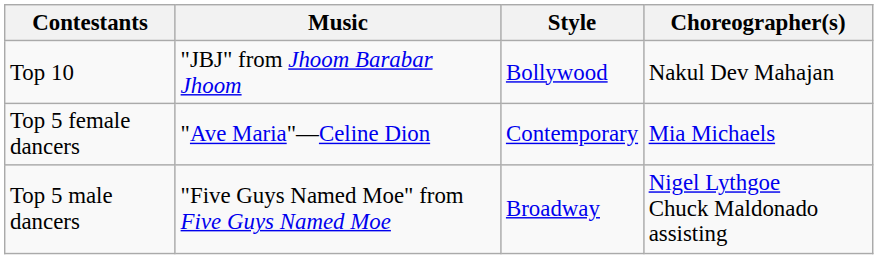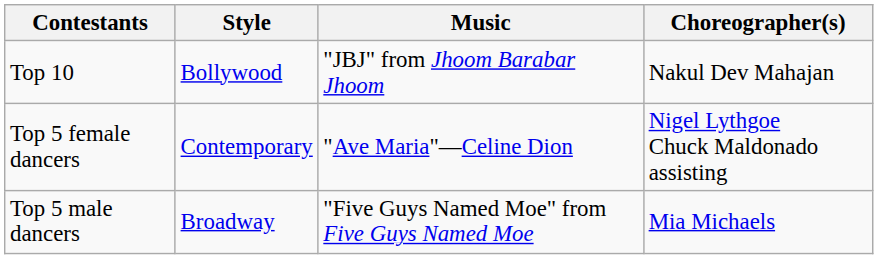columns swapped: Style <-> Music
Top 5 female dancers | Choreographer(s): Mia Michaels -> Nigel Lythgoe Chuck Maldonado assisting
Top 5 male dancers | Choreographer(s): Nigel Lythgoe Chuck Maldonado assisting -> Mia Michaels
